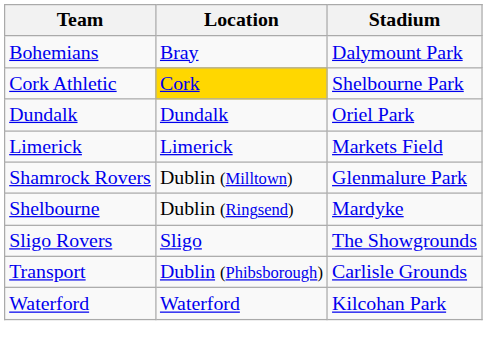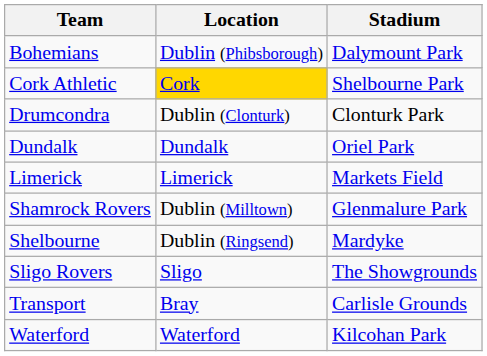Bohemians | Location: Bray -> Dublin (Phibsborough)
+ row: Drumcondra | Dublin (Clonturk) | Clonturk Park
Transport | Location: Dublin (Phibsborough) -> Bray
